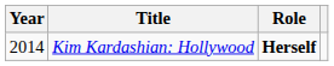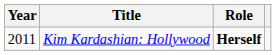Kim Kardashian: Hollywood | Year: 2014 -> 2011
